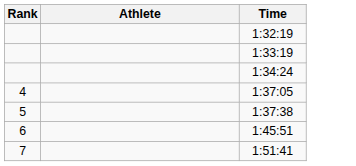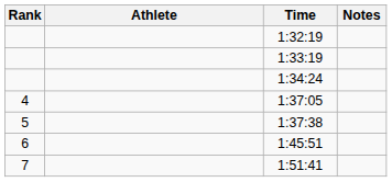+ column: Notes
